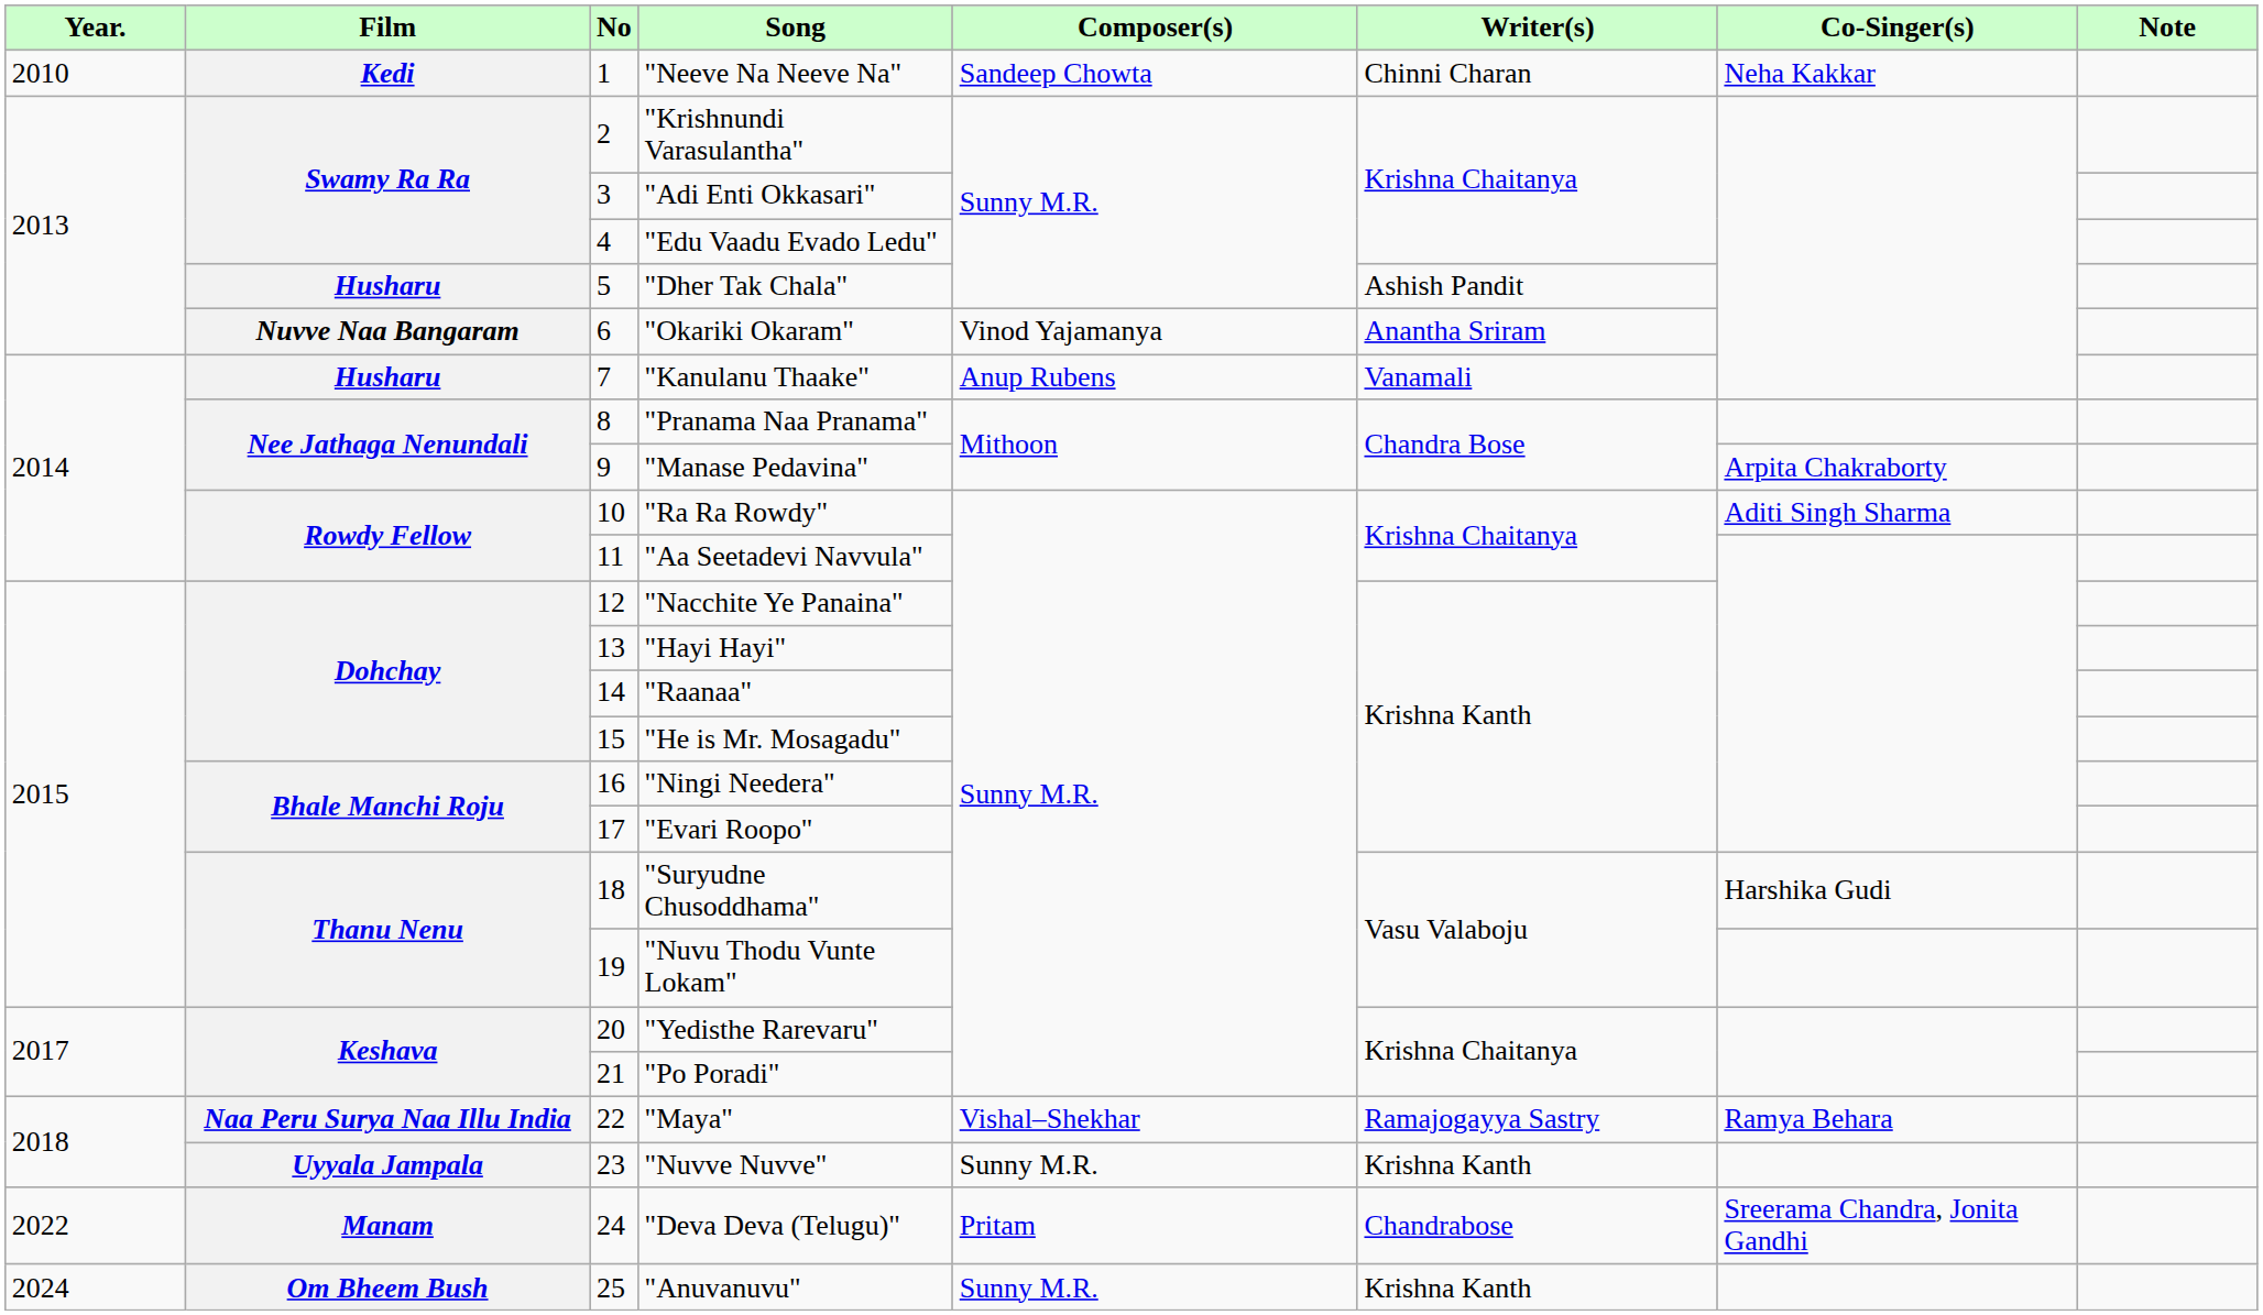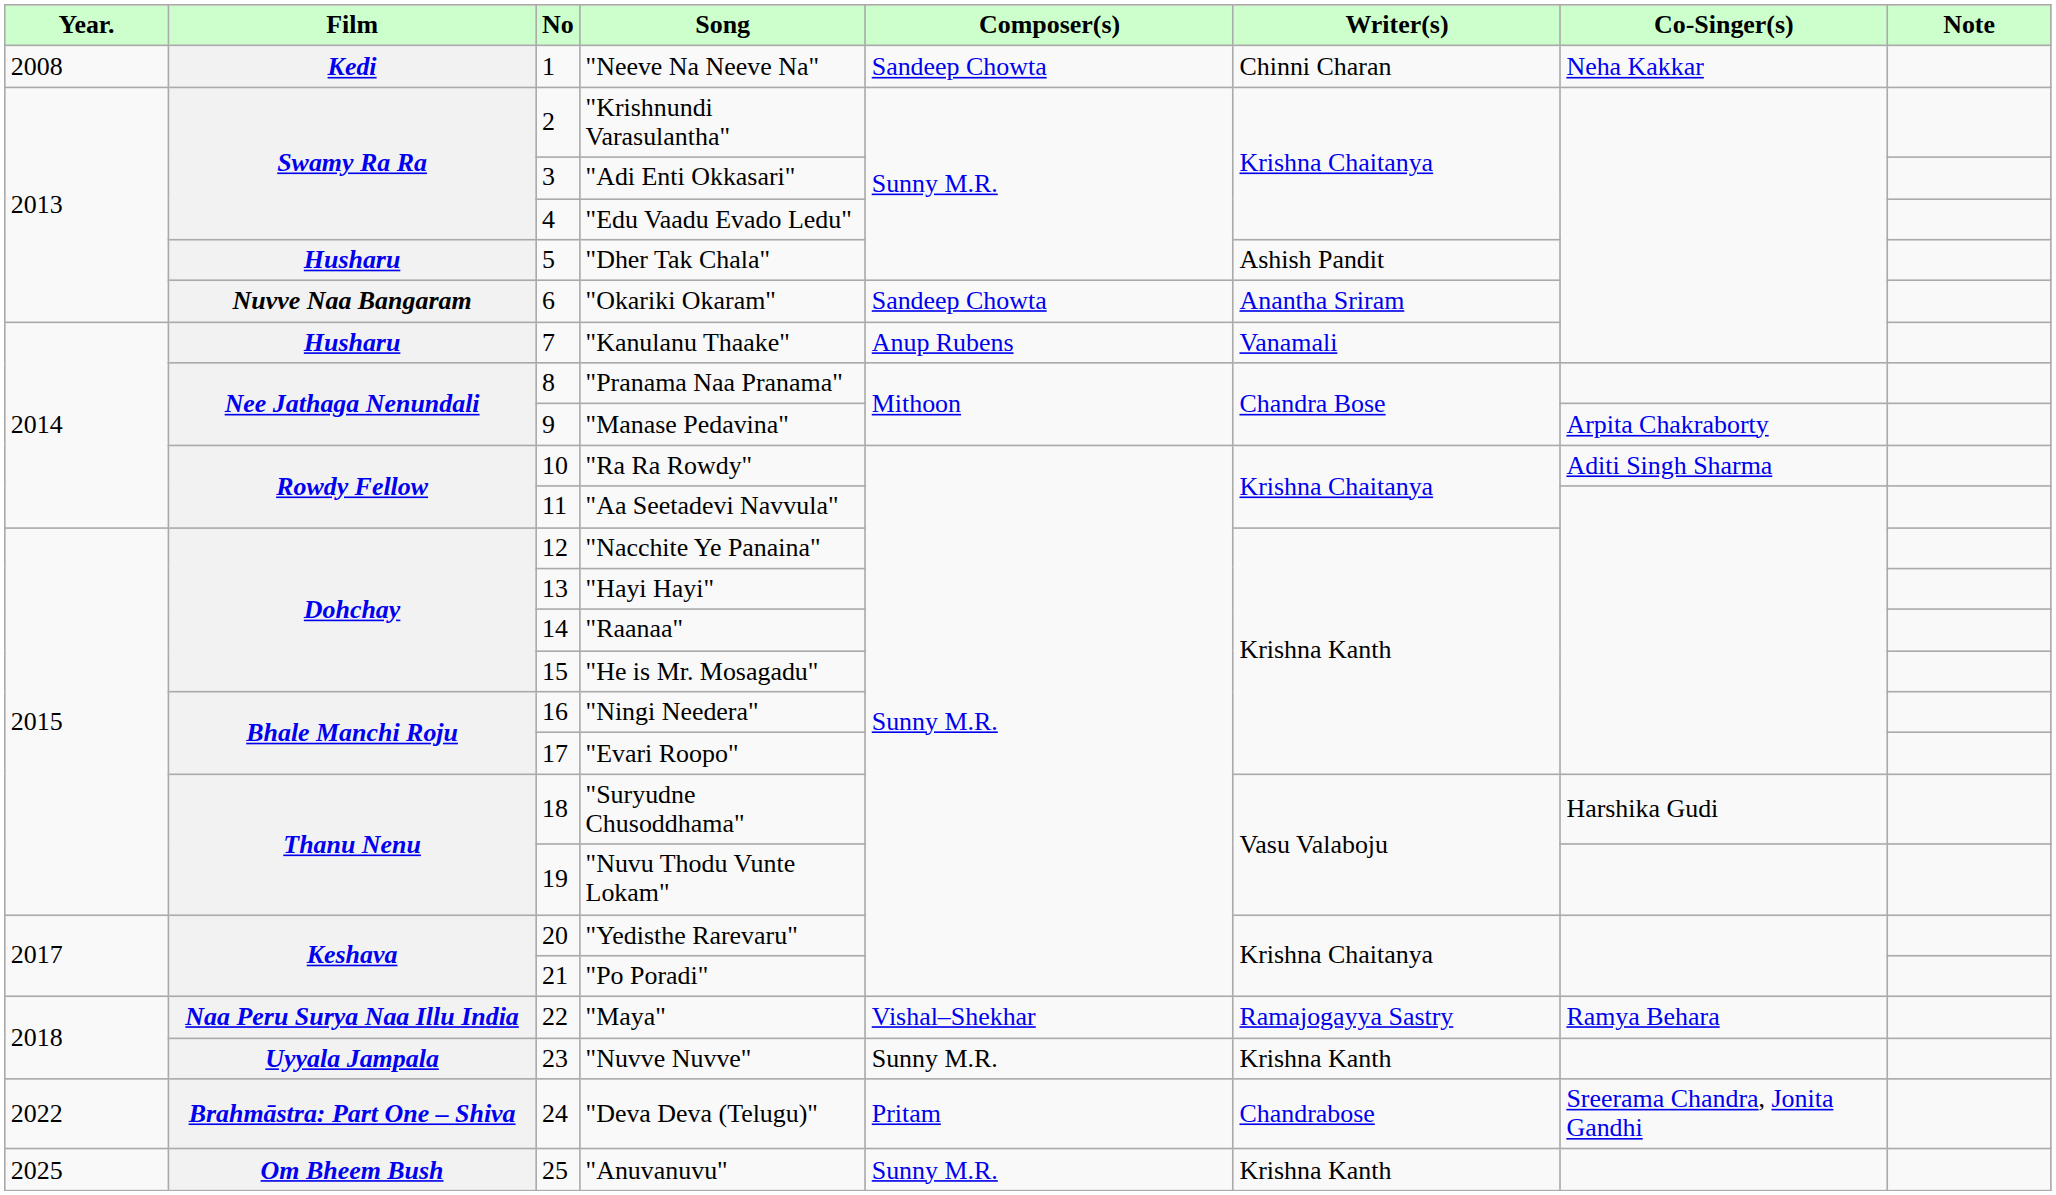"Neeve Na Neeve Na" | Year.: 2010 -> 2008
"Okariki Okaram" | Composer(s): Vinod Yajamanya -> Sandeep Chowta
"Deva Deva (Telugu)" | Film: Manam -> Brahmāstra: Part One – Shiva
"Anuvanuvu" | Year.: 2024 -> 2025
